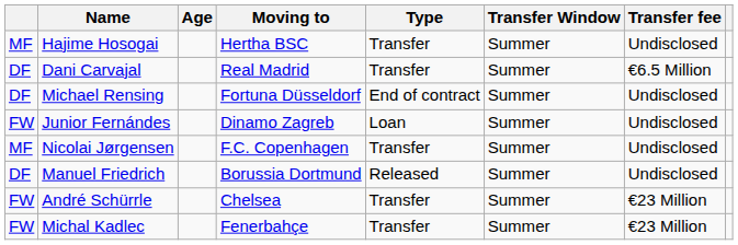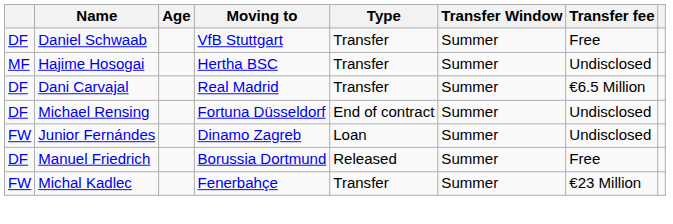+ row: DF | Daniel Schwaab | VfB Stuttgart | Transfer | Summer | Free
- row: MF | Nicolai Jørgensen | F.C. Copenhagen | Transfer | Summer | Undisclosed
Manuel Friedrich | Transfer fee: Undisclosed -> Free
- row: FW | André Schürrle | Chelsea | Transfer | Summer | €23 Million
